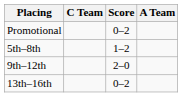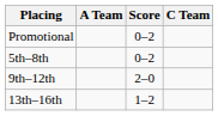columns swapped: A Team <-> C Team
5th–8th | Score: 1–2 -> 0–2
13th–16th | Score: 0–2 -> 1–2
